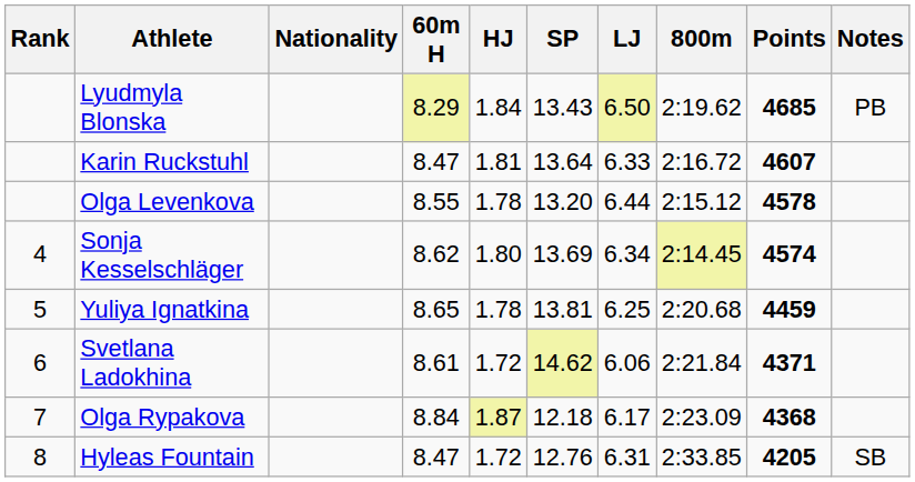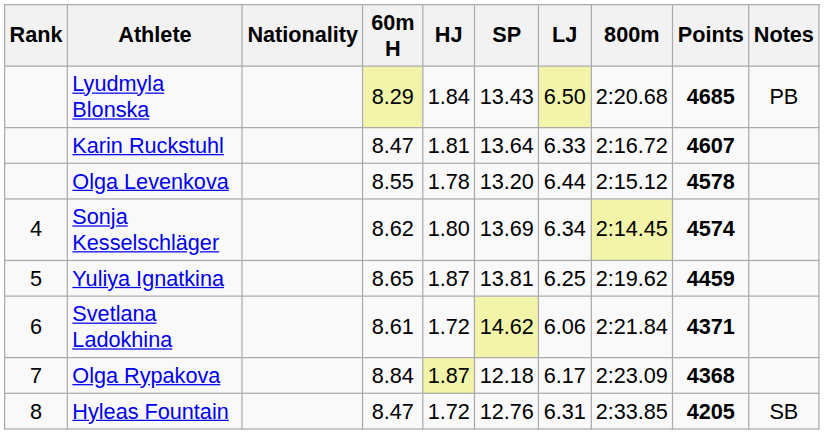Lyudmyla Blonska | 800m: 2:19.62 -> 2:20.68
Yuliya Ignatkina | HJ: 1.78 -> 1.87
Yuliya Ignatkina | 800m: 2:20.68 -> 2:19.62
